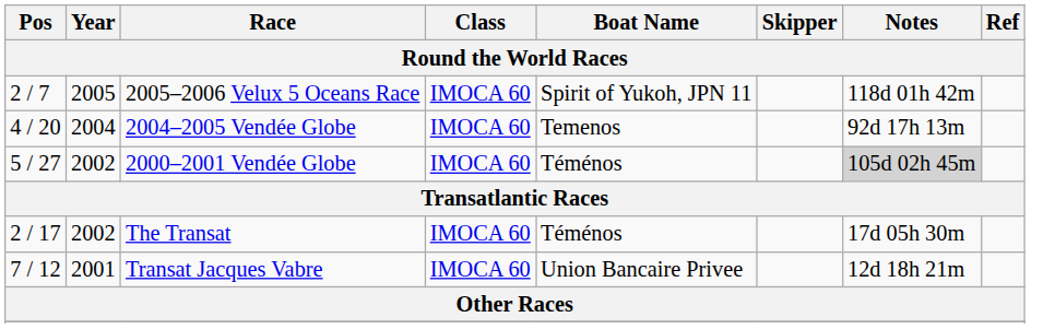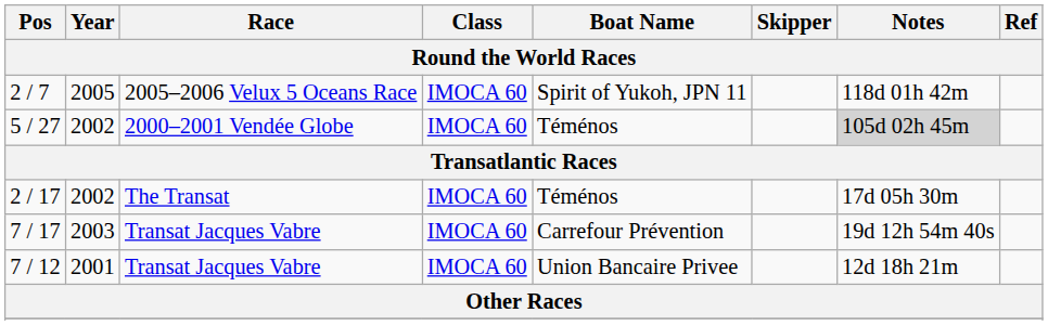- row: 4 / 20 | 2004 | 2004–2005 Vendée Globe | IMOCA 60 | Temenos | 92d 17h 13m
+ row: 7 / 17 | 2003 | Transat Jacques Vabre | IMOCA 60 | Carrefour Prévention | 19d 12h 54m 40s
